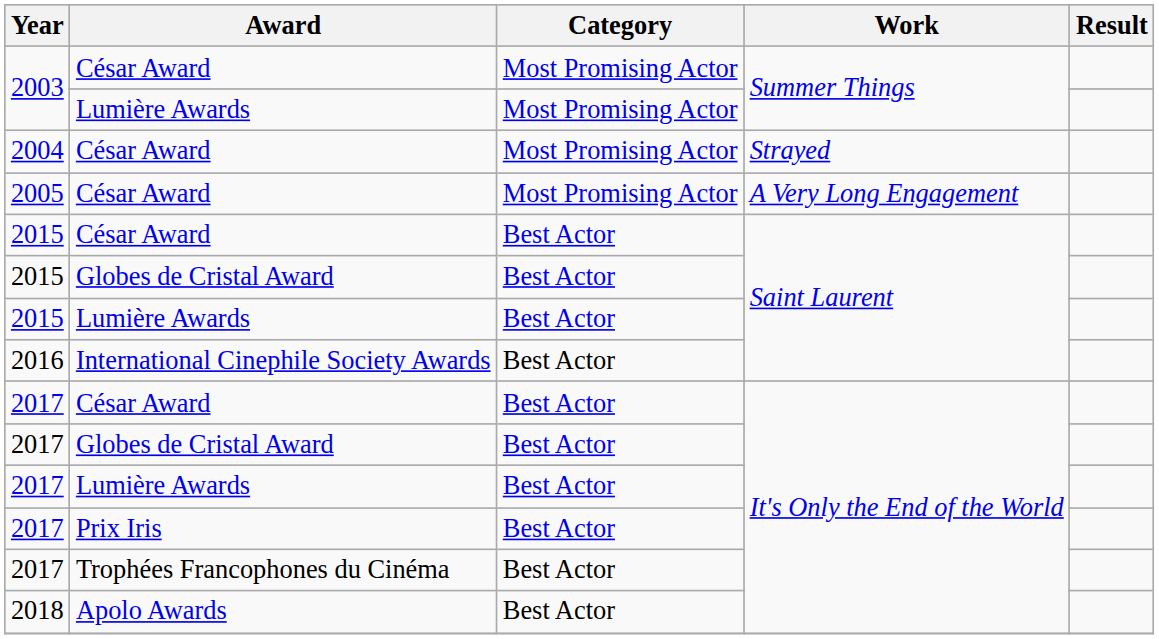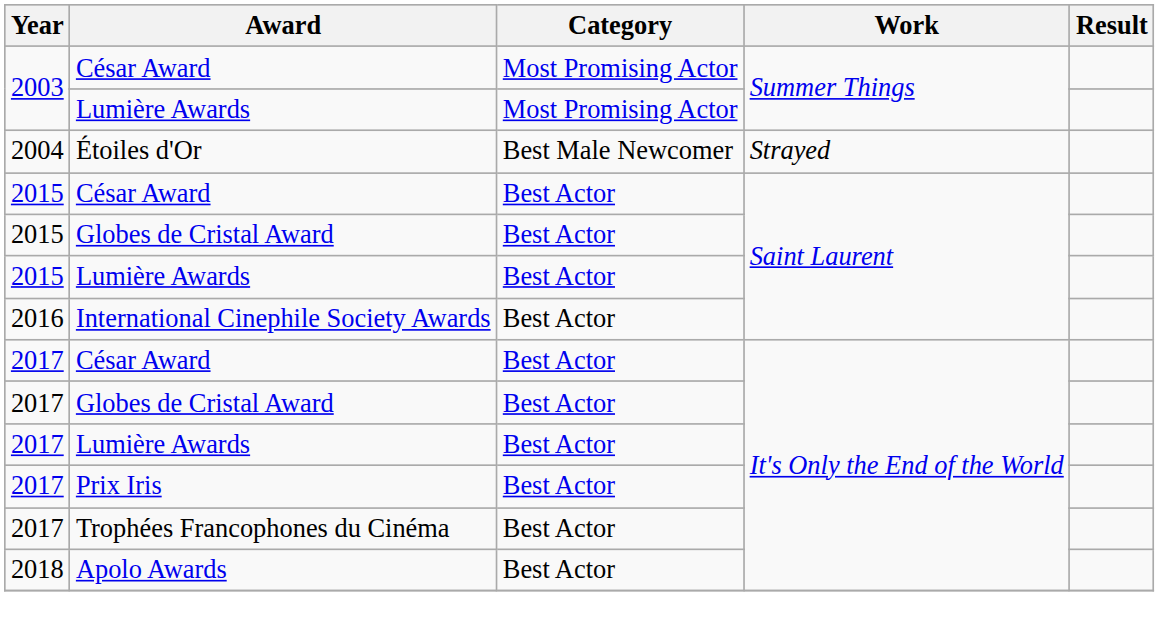- row: 2004 | César Award | Most Promising Actor | Strayed
+ row: 2004 | Étoiles d'Or | Best Male Newcomer | Strayed
- row: 2005 | César Award | Most Promising Actor | A Very Long Engagement
